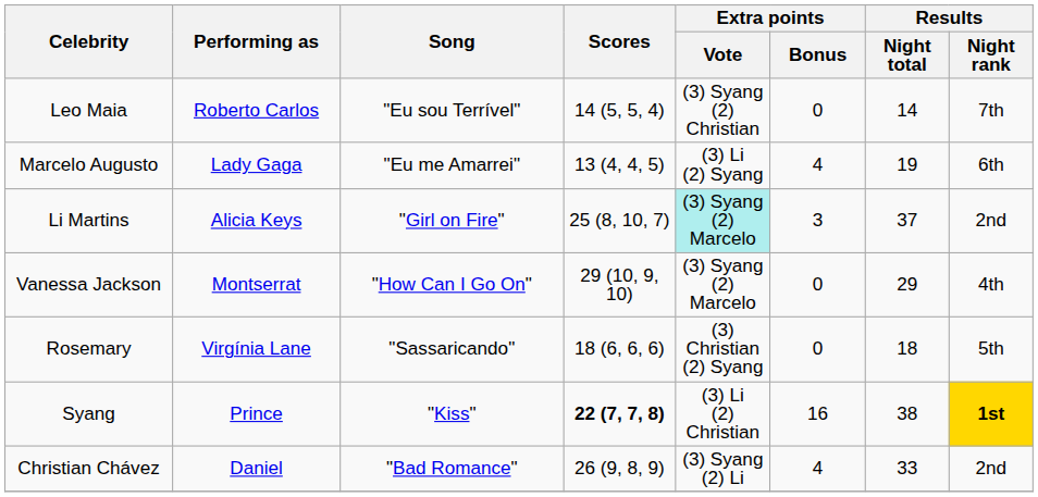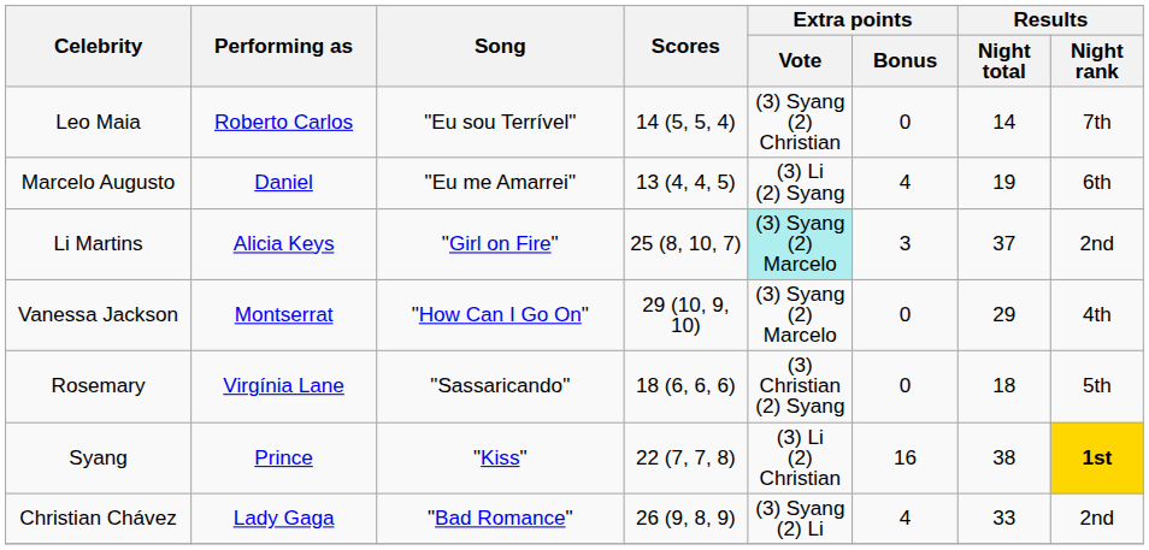Marcelo Augusto | Performing as: Lady Gaga -> Daniel
Syang | Scores: bold -> normal
Christian Chávez | Performing as: Daniel -> Lady Gaga
